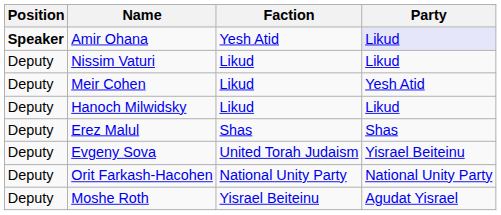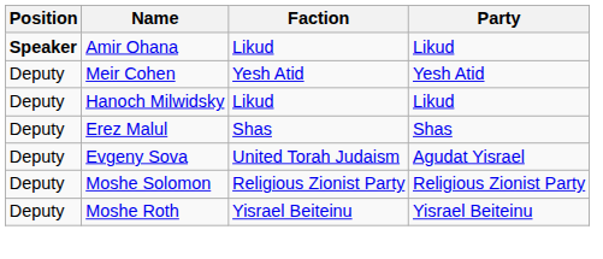Amir Ohana | Faction: Yesh Atid -> Likud
Amir Ohana | Party: lavender background -> no background
- row: Deputy | Nissim Vaturi | Likud | Likud
Meir Cohen | Faction: Likud -> Yesh Atid
Evgeny Sova | Party: Yisrael Beiteinu -> Agudat Yisrael
+ row: Deputy | Moshe Solomon | Religious Zionist Party | Religious Zionist Party
- row: Deputy | Orit Farkash-Hacohen | National Unity Party | National Unity Party
Moshe Roth | Party: Agudat Yisrael -> Yisrael Beiteinu
